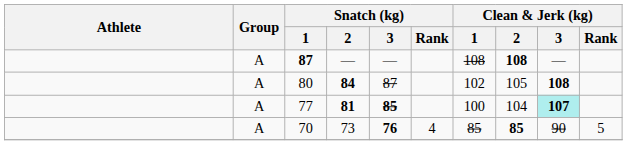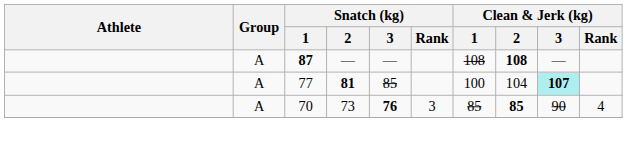- row: A | 80 | 84 | 87 | 102 | 105 | 108
77 | Snatch (kg) / 3: bold -> normal
70 | Snatch (kg) / Rank: 4 -> 3
70 | Clean & Jerk (kg) / Rank: 5 -> 4
